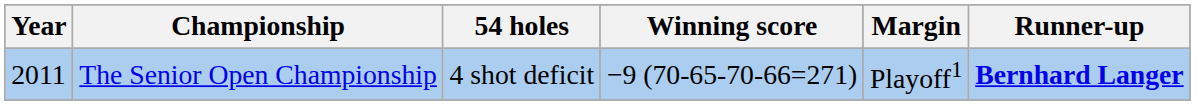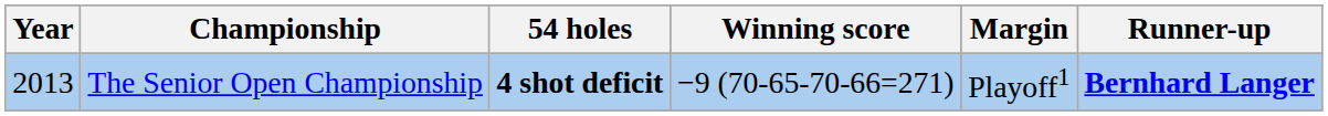The Senior Open Championship | Year: 2011 -> 2013
The Senior Open Championship | 54 holes: normal -> bold
